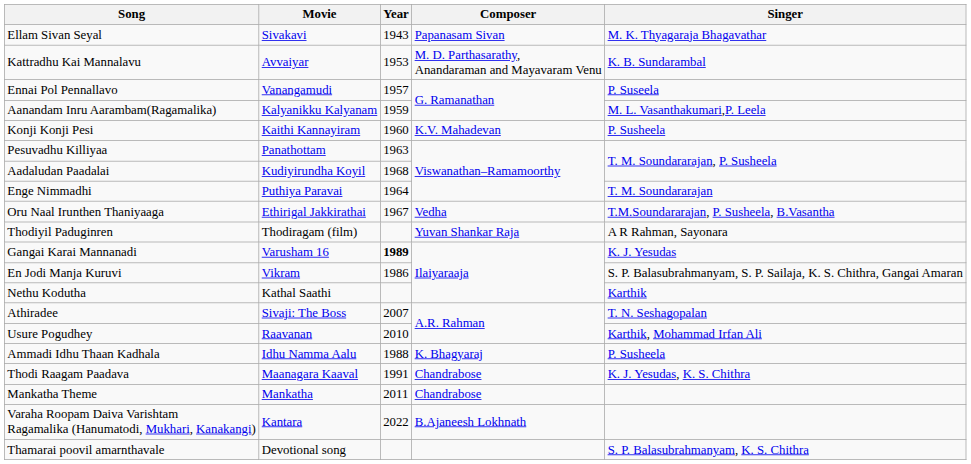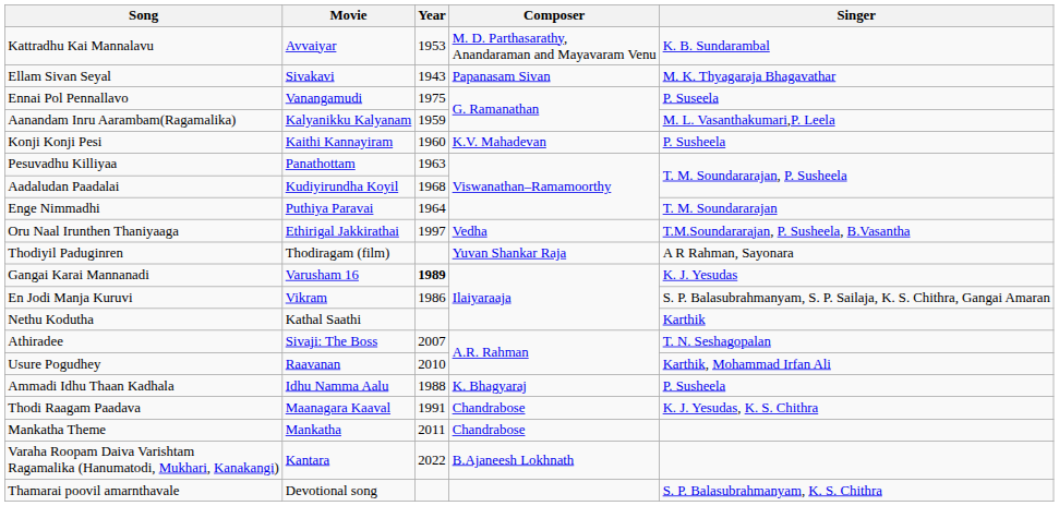rows swapped: Ellam Sivan Seyal <-> Kattradhu Kai Mannalavu
Ennai Pol Pennallavo | Year: 1957 -> 1975
Oru Naal Irunthen Thaniyaaga | Year: 1967 -> 1997
